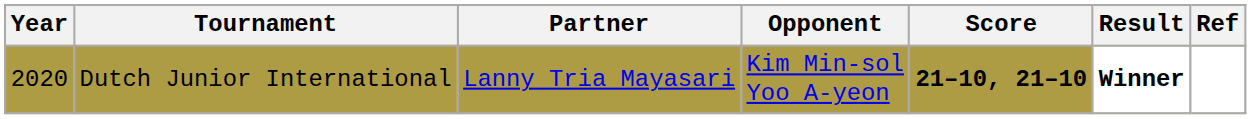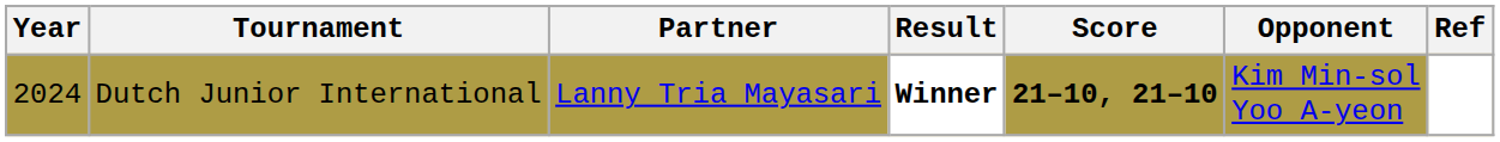columns swapped: Opponent <-> Result
Dutch Junior International | Year: 2020 -> 2024
